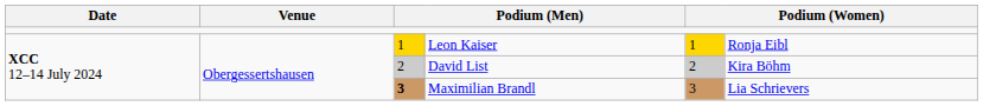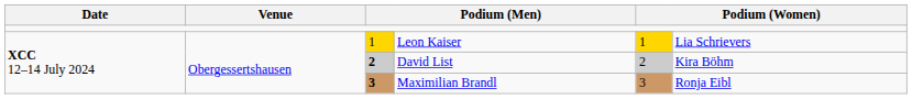Leon Kaiser | column 6: Ronja Eibl -> Lia Schrievers
David List | column 3: normal -> bold
Maximilian Brandl | column 6: Lia Schrievers -> Ronja Eibl
